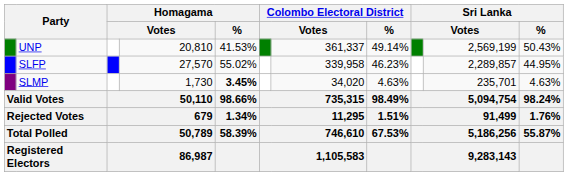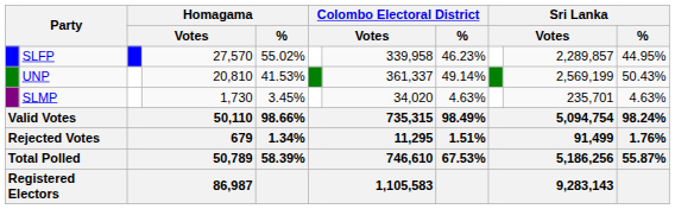rows swapped: SLFP <-> UNP
SLMP | Homagama / %: bold -> normal
